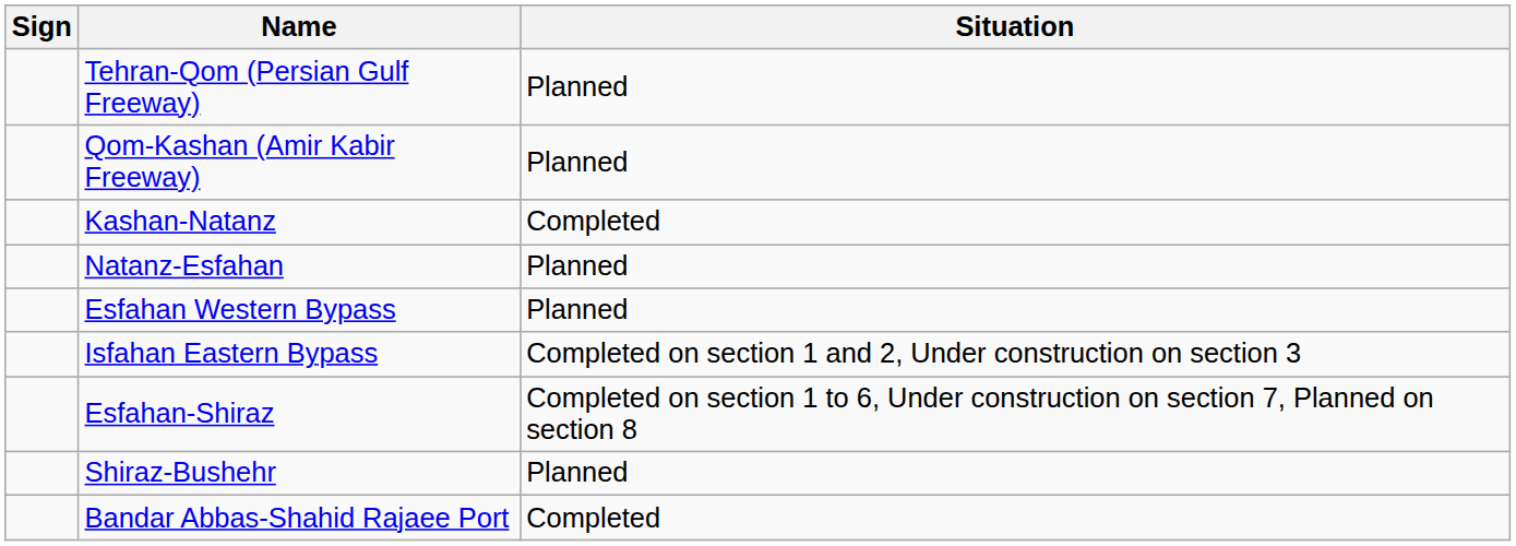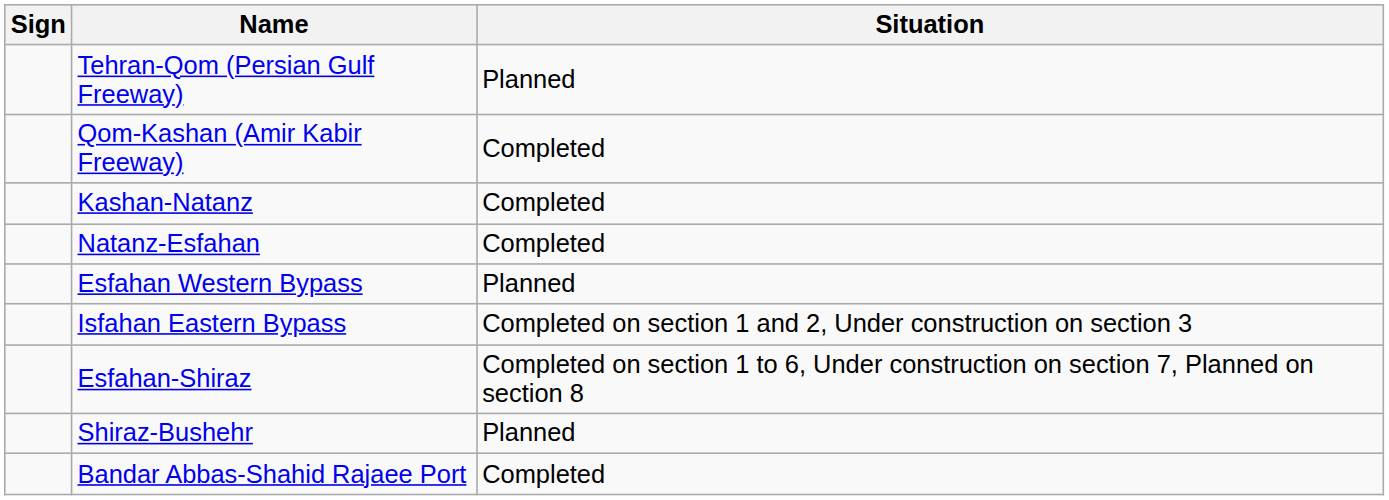Qom-Kashan (Amir Kabir Freeway) | Situation: Planned -> Completed
Natanz-Esfahan | Situation: Planned -> Completed
